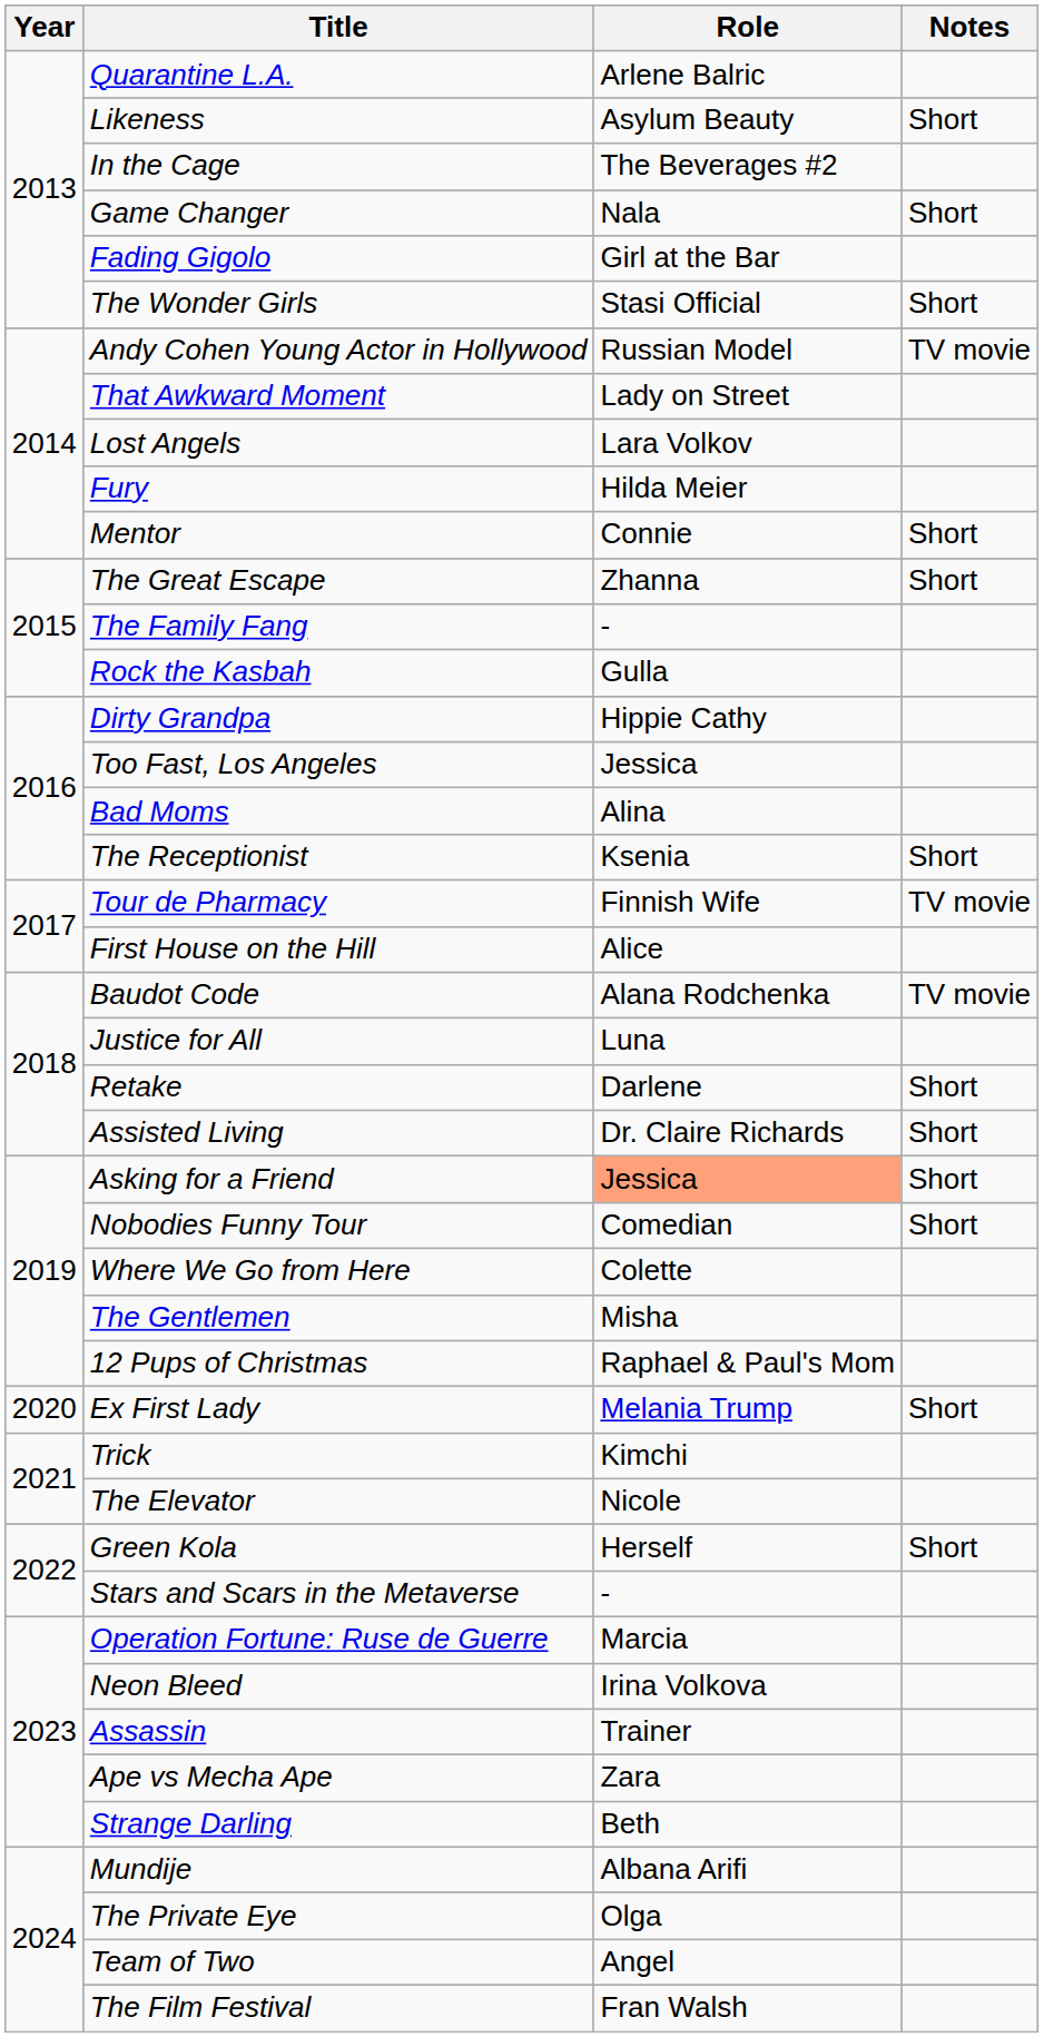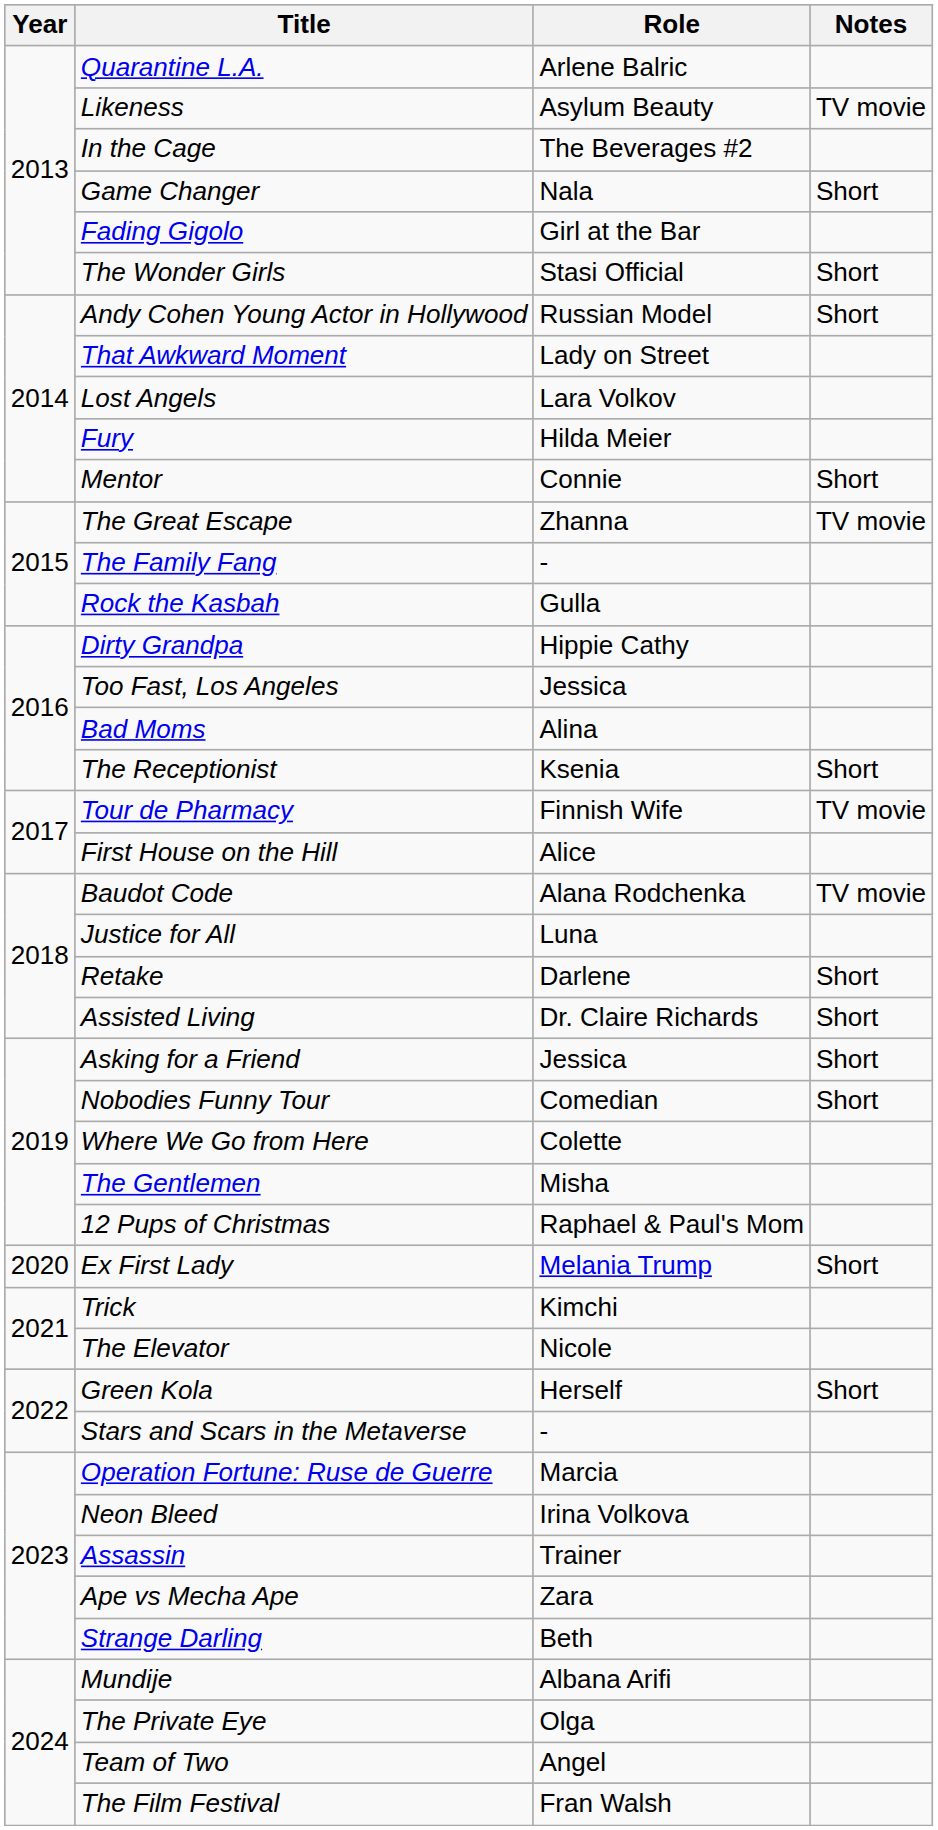Likeness | Notes: Short -> TV movie
Andy Cohen Young Actor in Hollywood | Notes: TV movie -> Short
The Great Escape | Notes: Short -> TV movie
Asking for a Friend | Role: lightsalmon background -> no background
